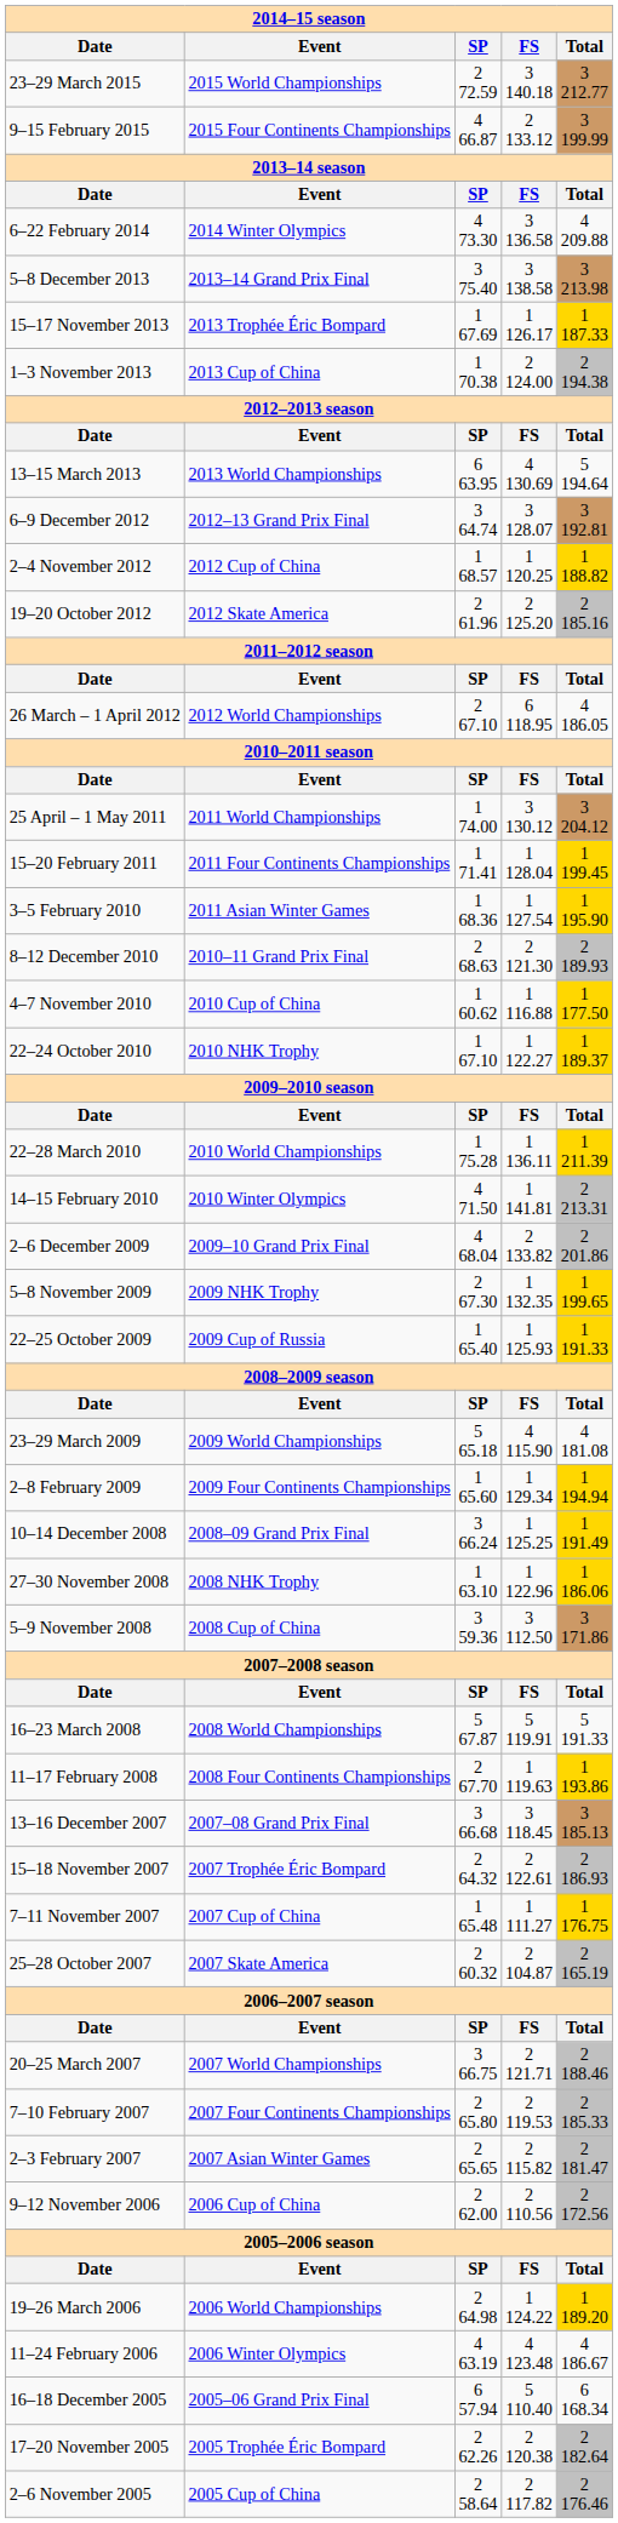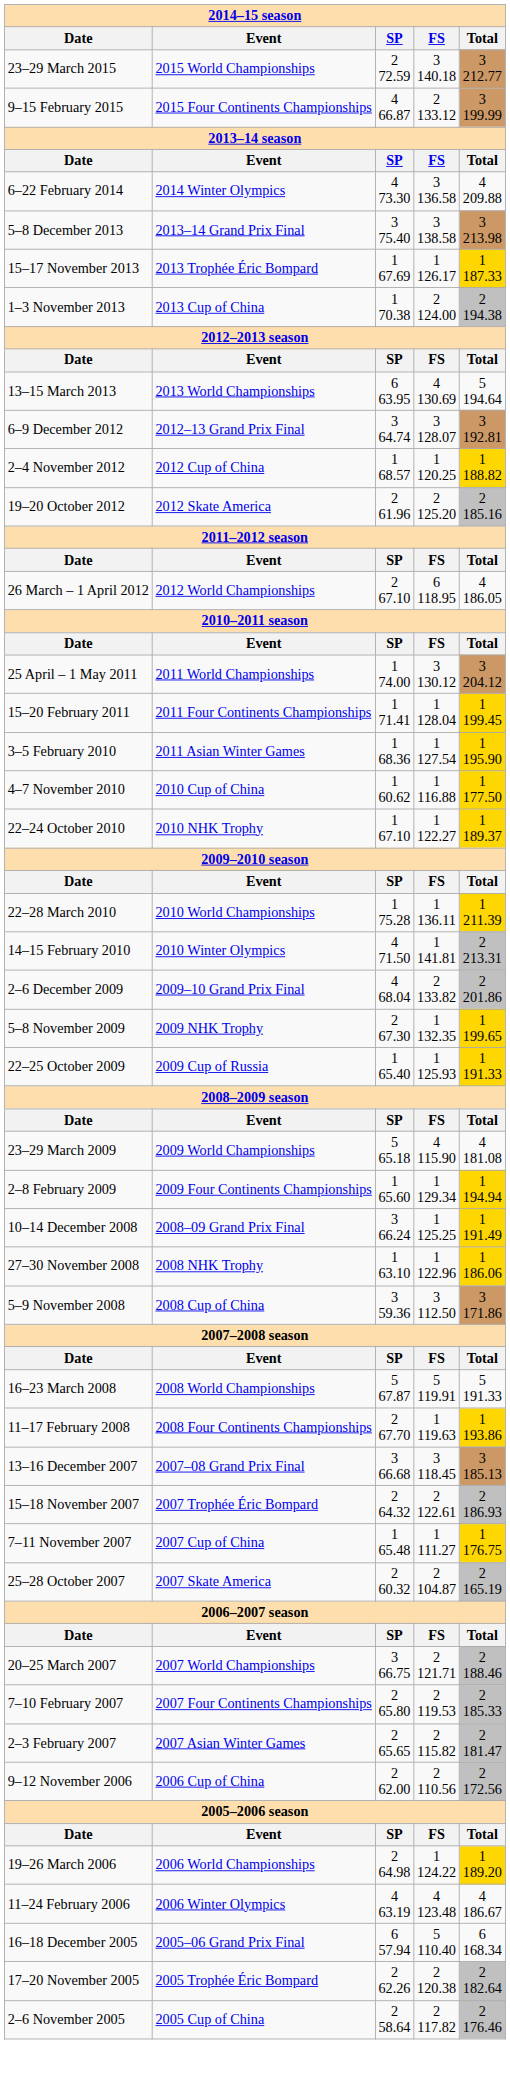- row: 8–12 December 2010 | 2010–11 Grand Prix Final | 2 68.63 | 2 121.30 | 2 189.93
